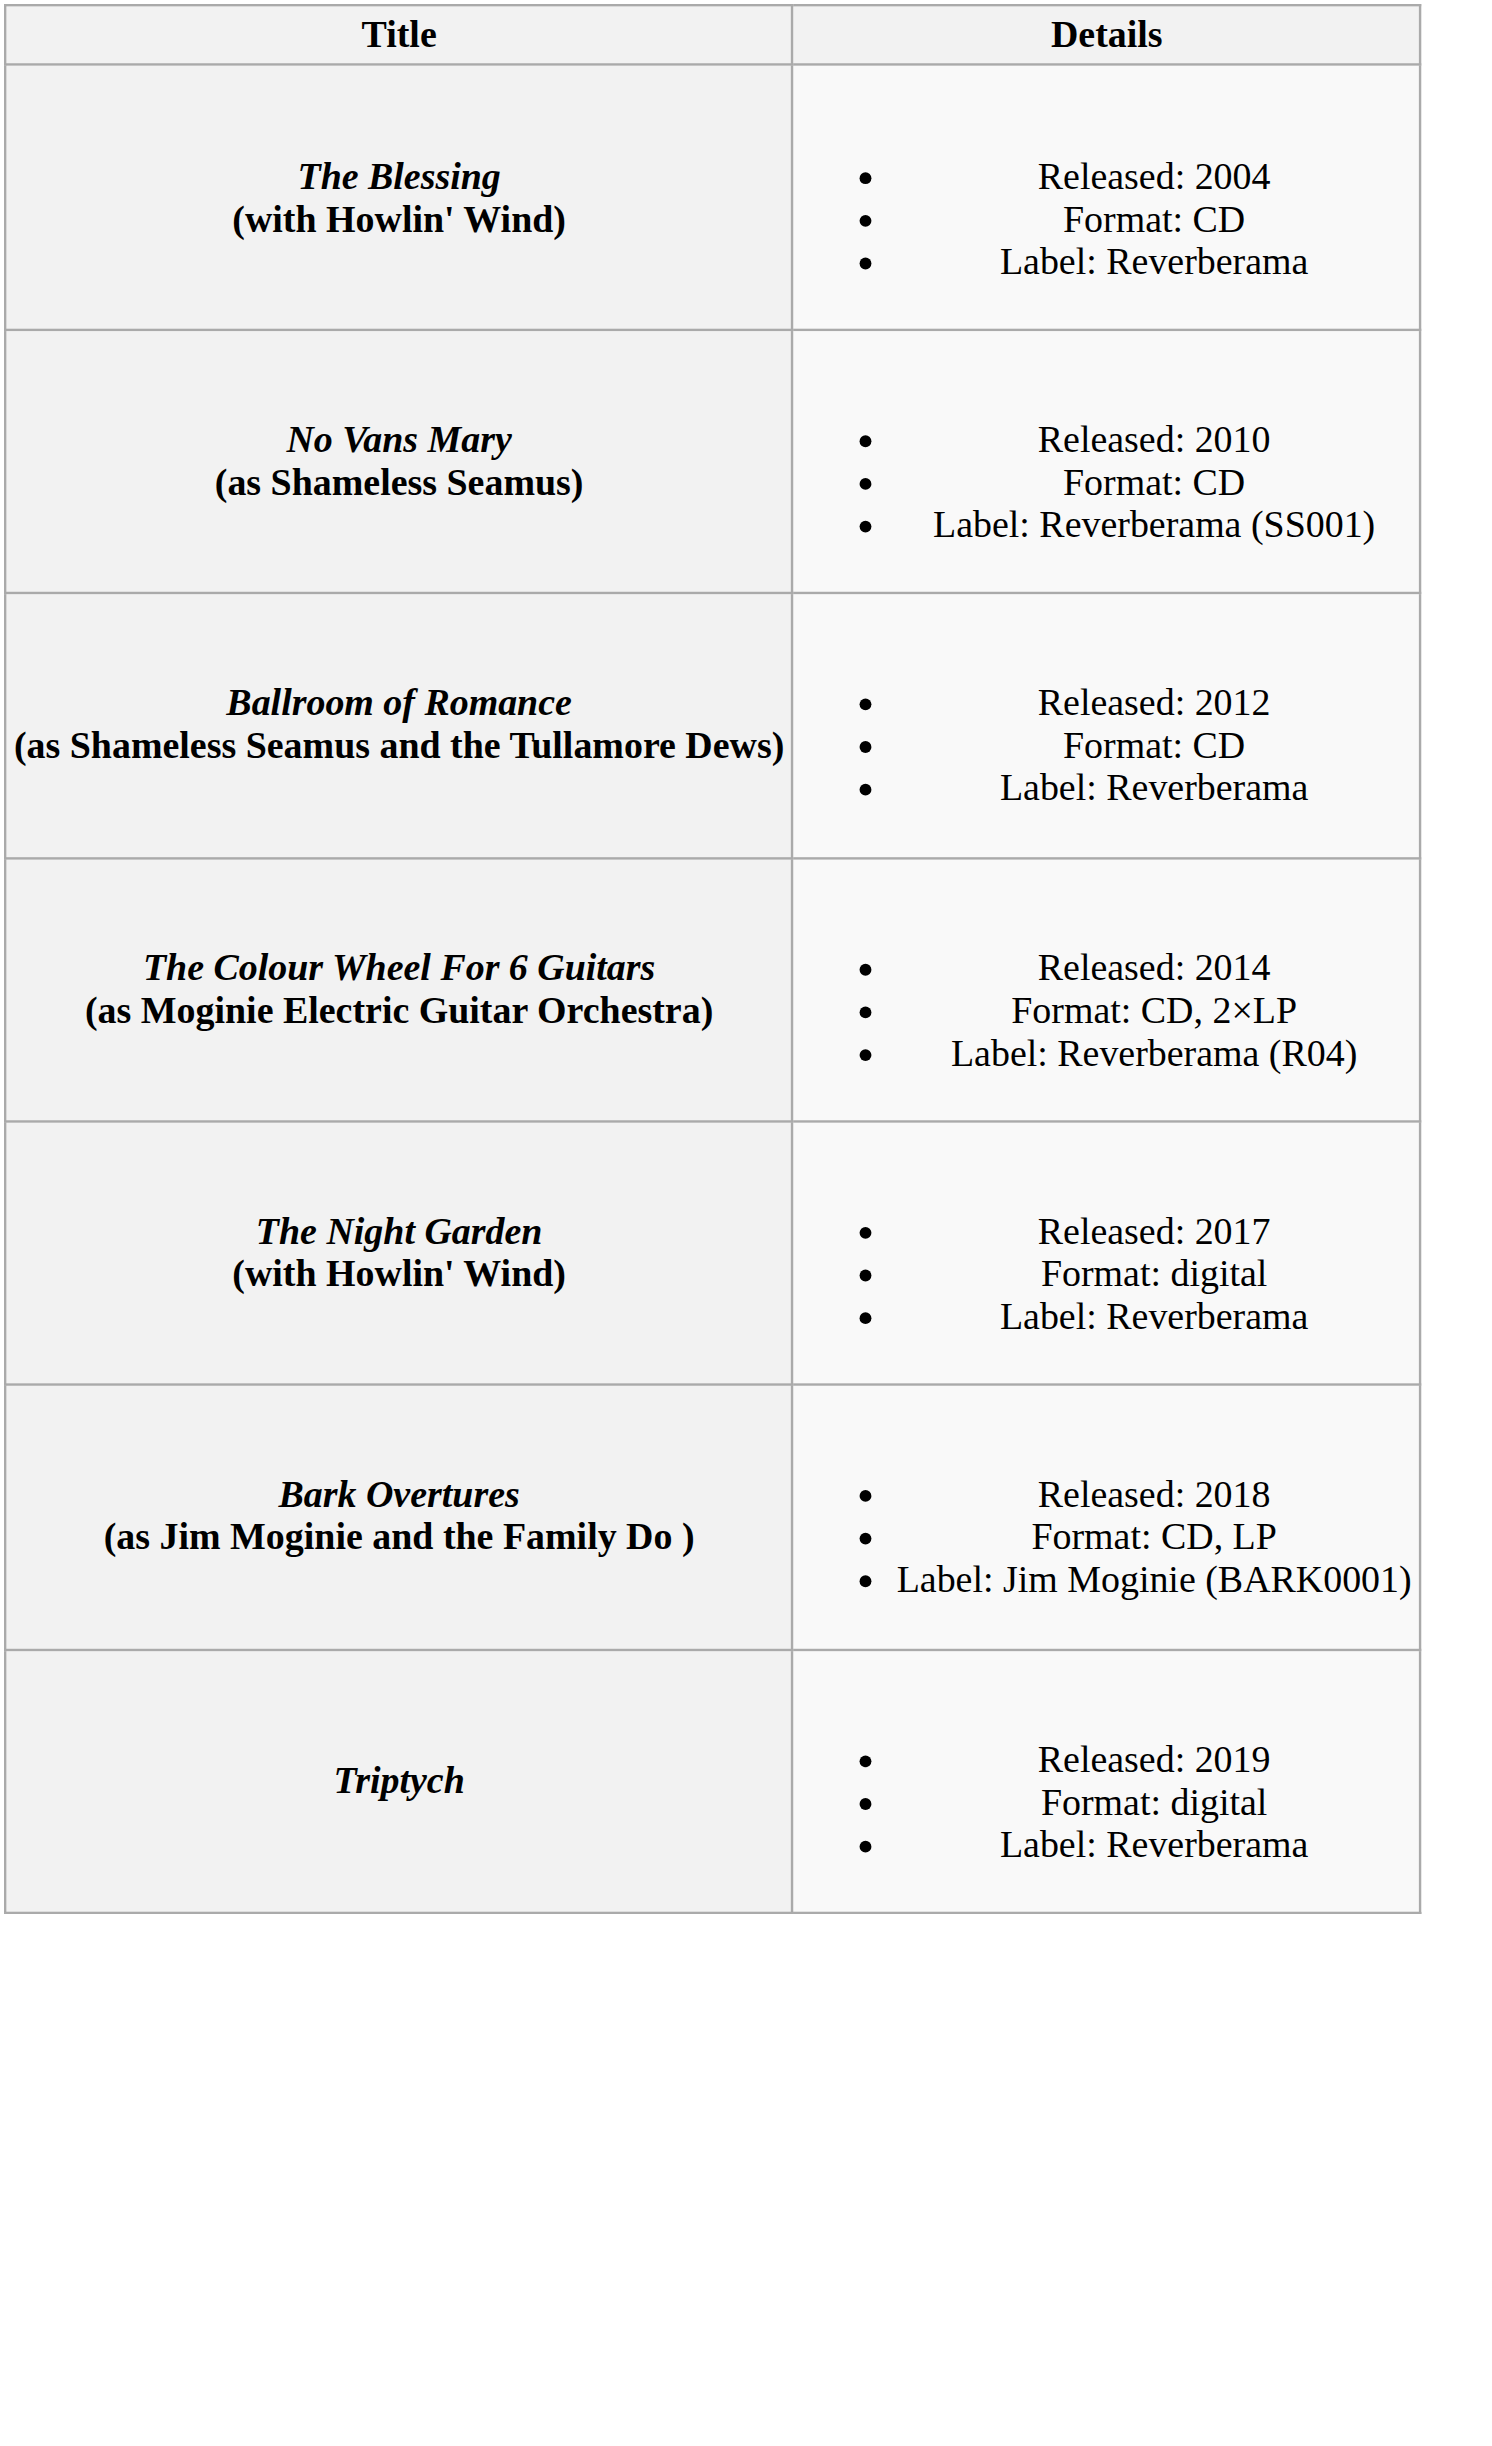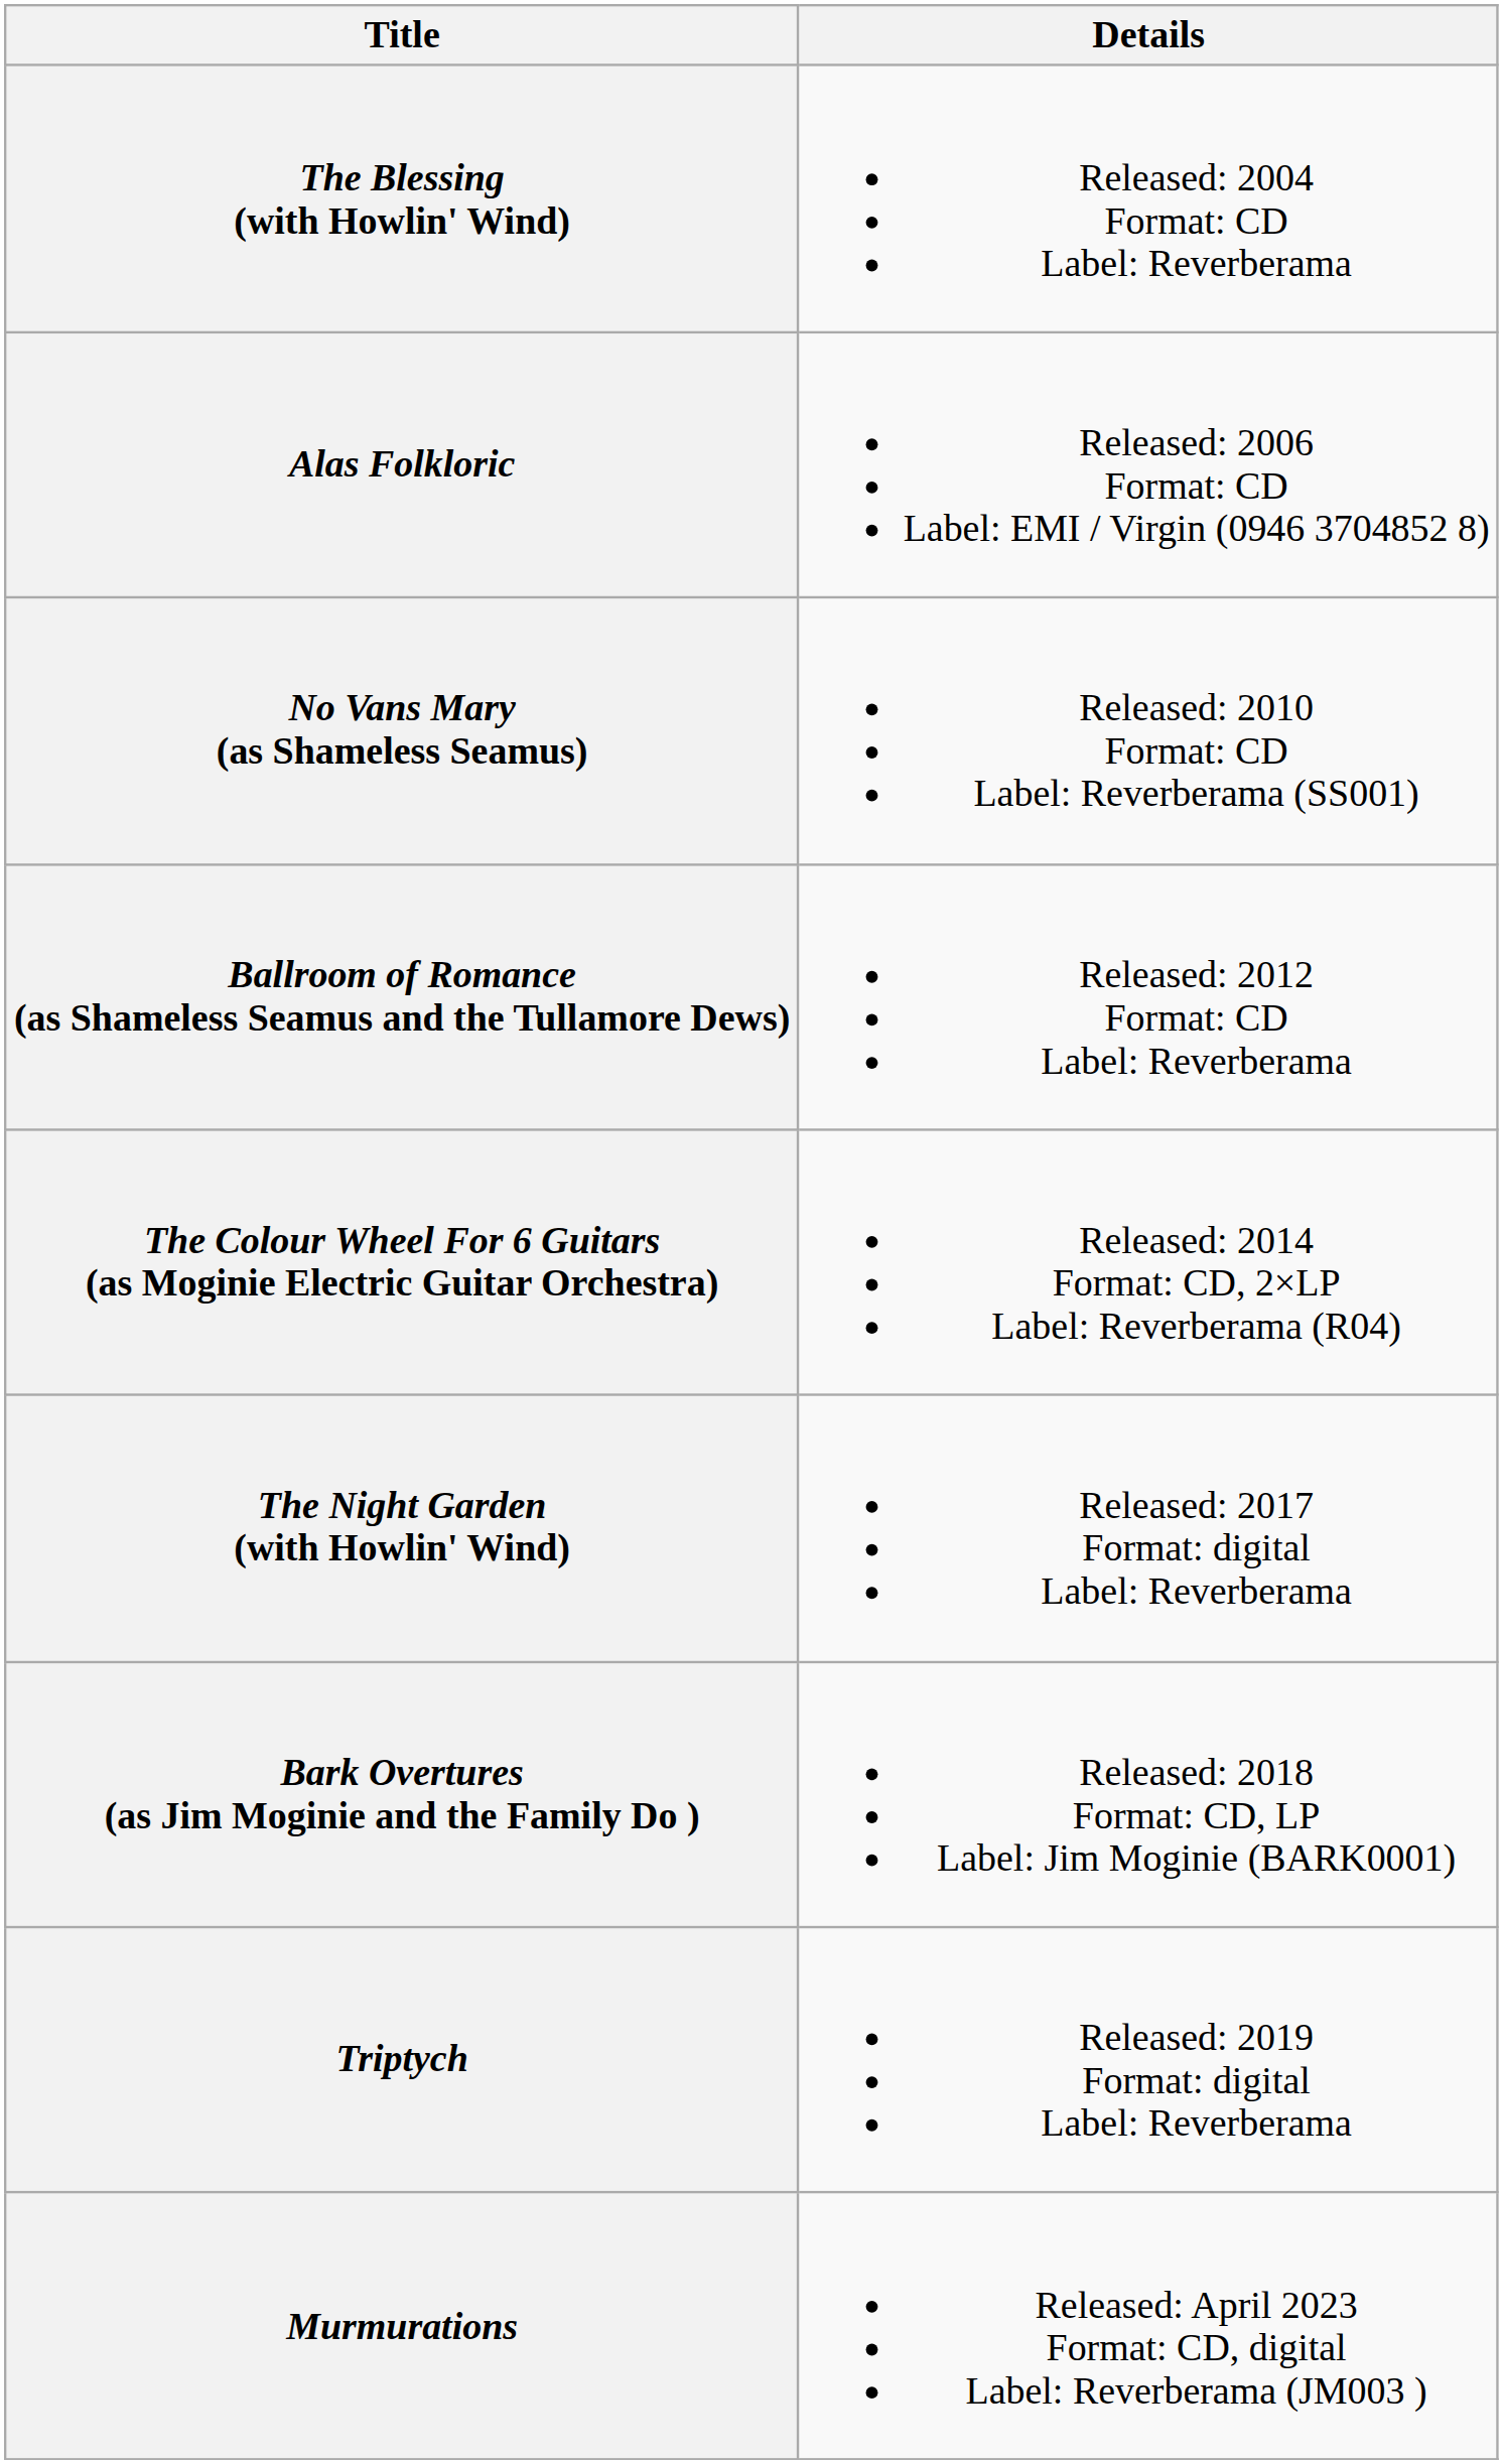+ row: Alas Folkloric | Released: 2006 Format: CD Label: EMI / Virgin (0946 3704852 8)
+ row: Murmurations | Released: April 2023 Format: CD, digital Label: Reverberama (JM003 )
